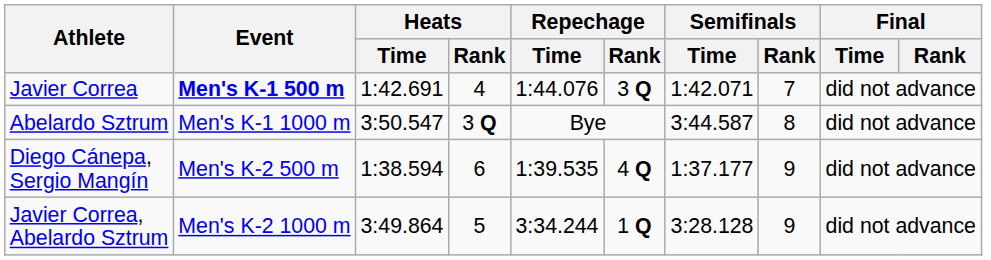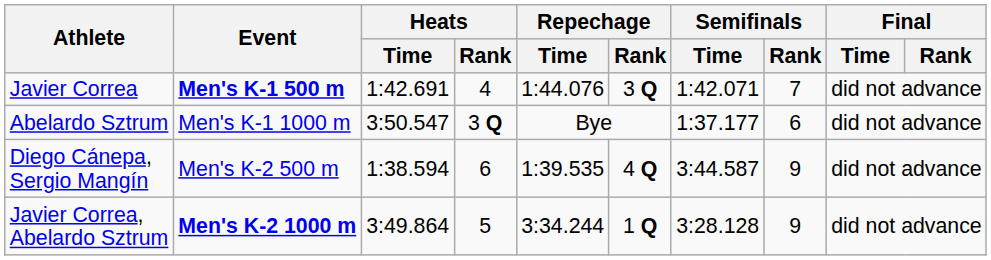Abelardo Sztrum | Semifinals / Time: 3:44.587 -> 1:37.177
Abelardo Sztrum | Semifinals / Rank: 8 -> 6
Diego Cánepa, Sergio Mangín | Semifinals / Time: 1:37.177 -> 3:44.587
Javier Correa, Abelardo Sztrum | Event: normal -> bold
